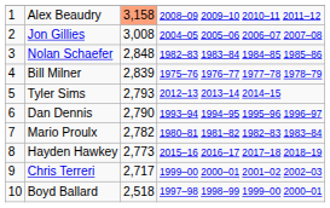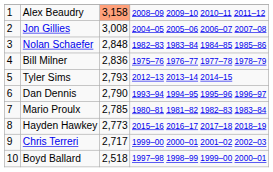Bill Milner | column 3: 2,839 -> 2,836
Mario Proulx | column 3: 2,782 -> 2,785
